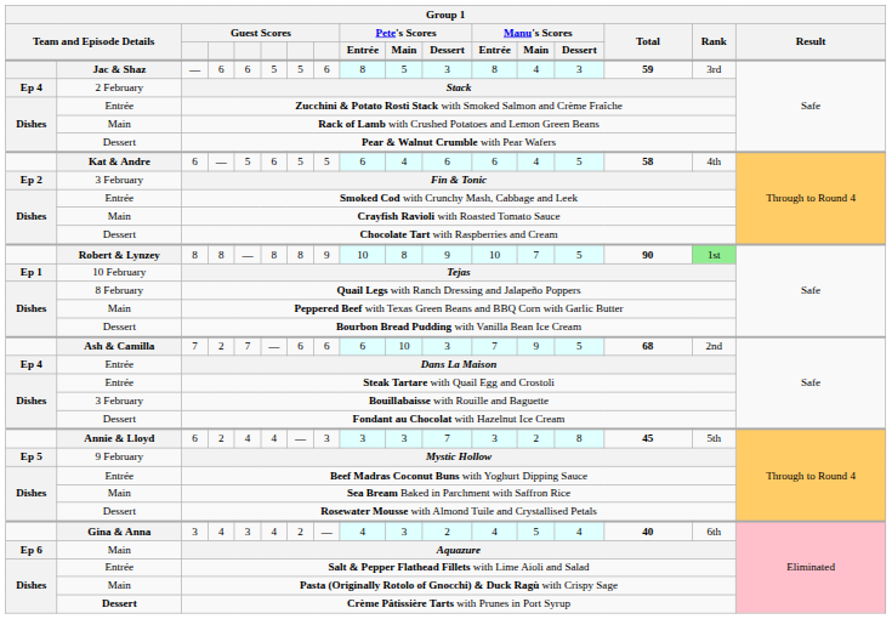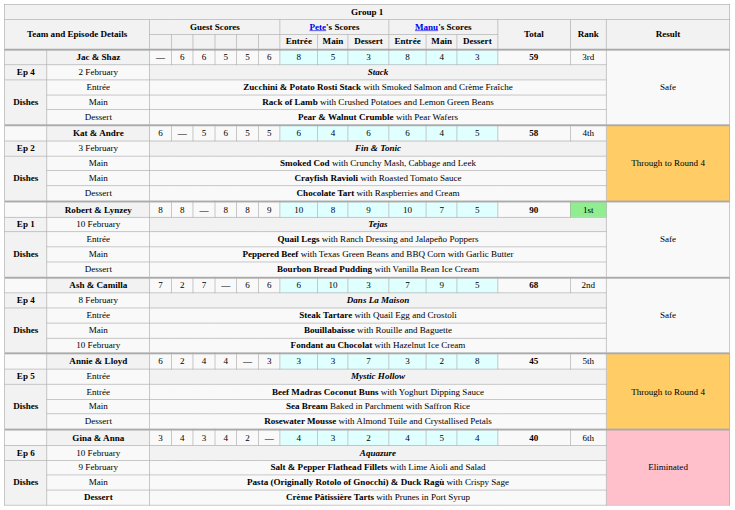Smoked Cod with Crunchy Mash, Cabbage and Leek | column 2: Entrée -> Main
Quail Legs with Ranch Dressing and Jalapeño Poppers | column 2: 8 February -> Entrée
Dans La Maison | column 2: Entrée -> 8 February
Bouillabaisse with Rouille and Baguette | column 2: 3 February -> Main
Fondant au Chocolat with Hazelnut Ice Cream | column 2: Dessert -> 10 February
Mystic Hollow | column 2: 9 February -> Entrée
Aquazure | column 2: Main -> 10 February
Salt & Pepper Flathead Fillets with Lime Aioli and Salad | column 2: Entrée -> 9 February
